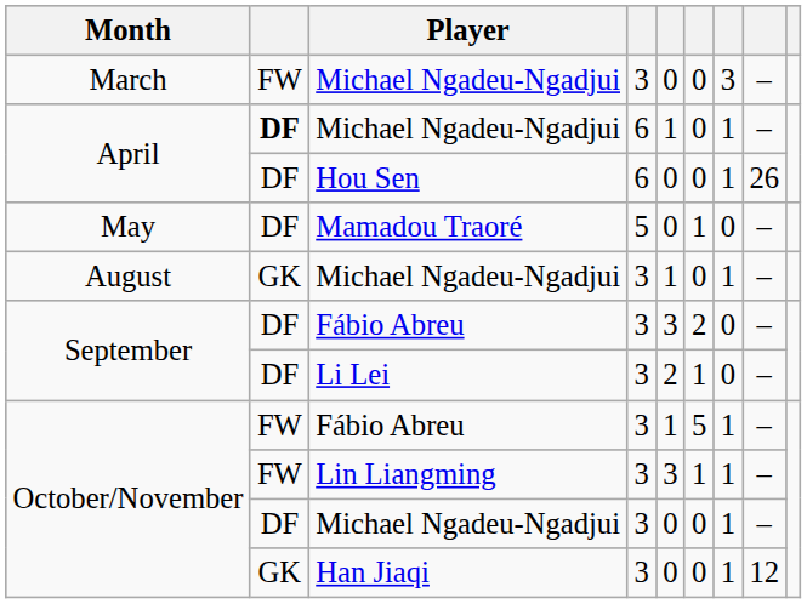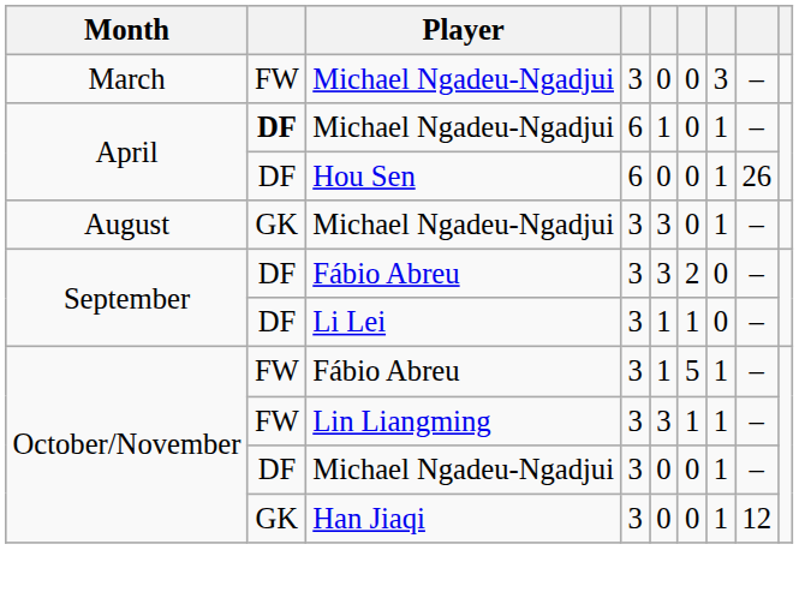- row: May | DF | Mamadou Traoré | 5 | 0 | 1 | 0 | –
August / Michael Ngadeu-Ngadjui | column 5: 1 -> 3
Li Lei | column 5: 2 -> 1
